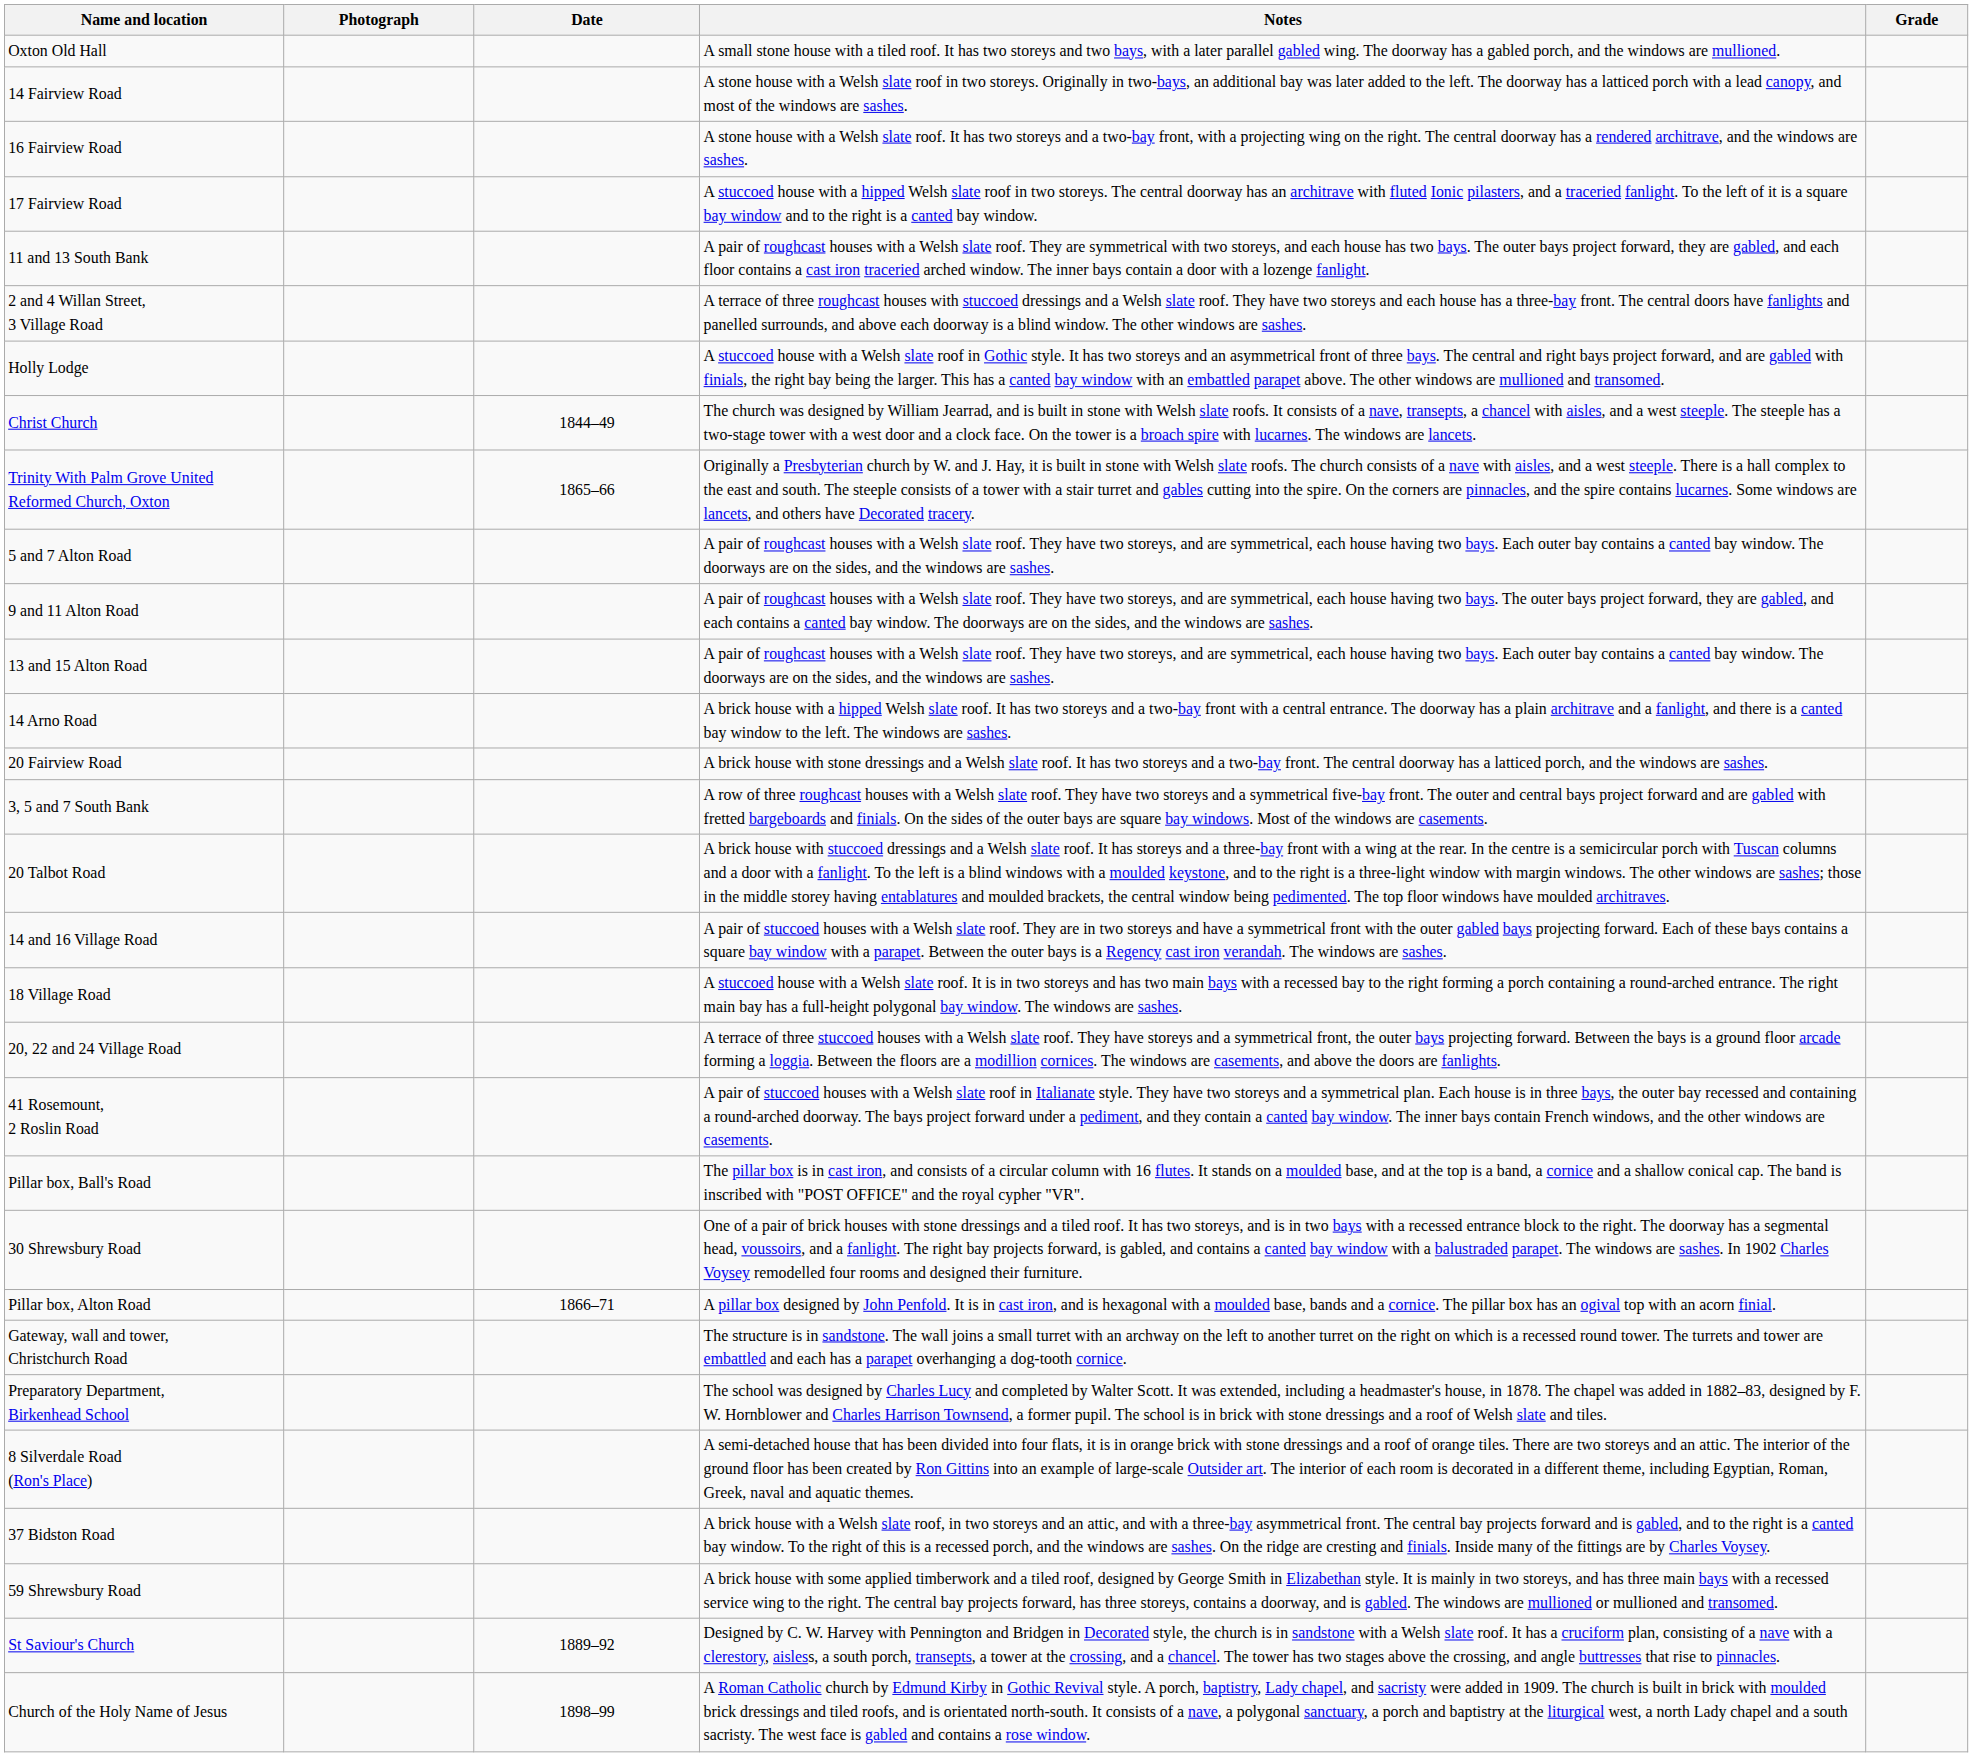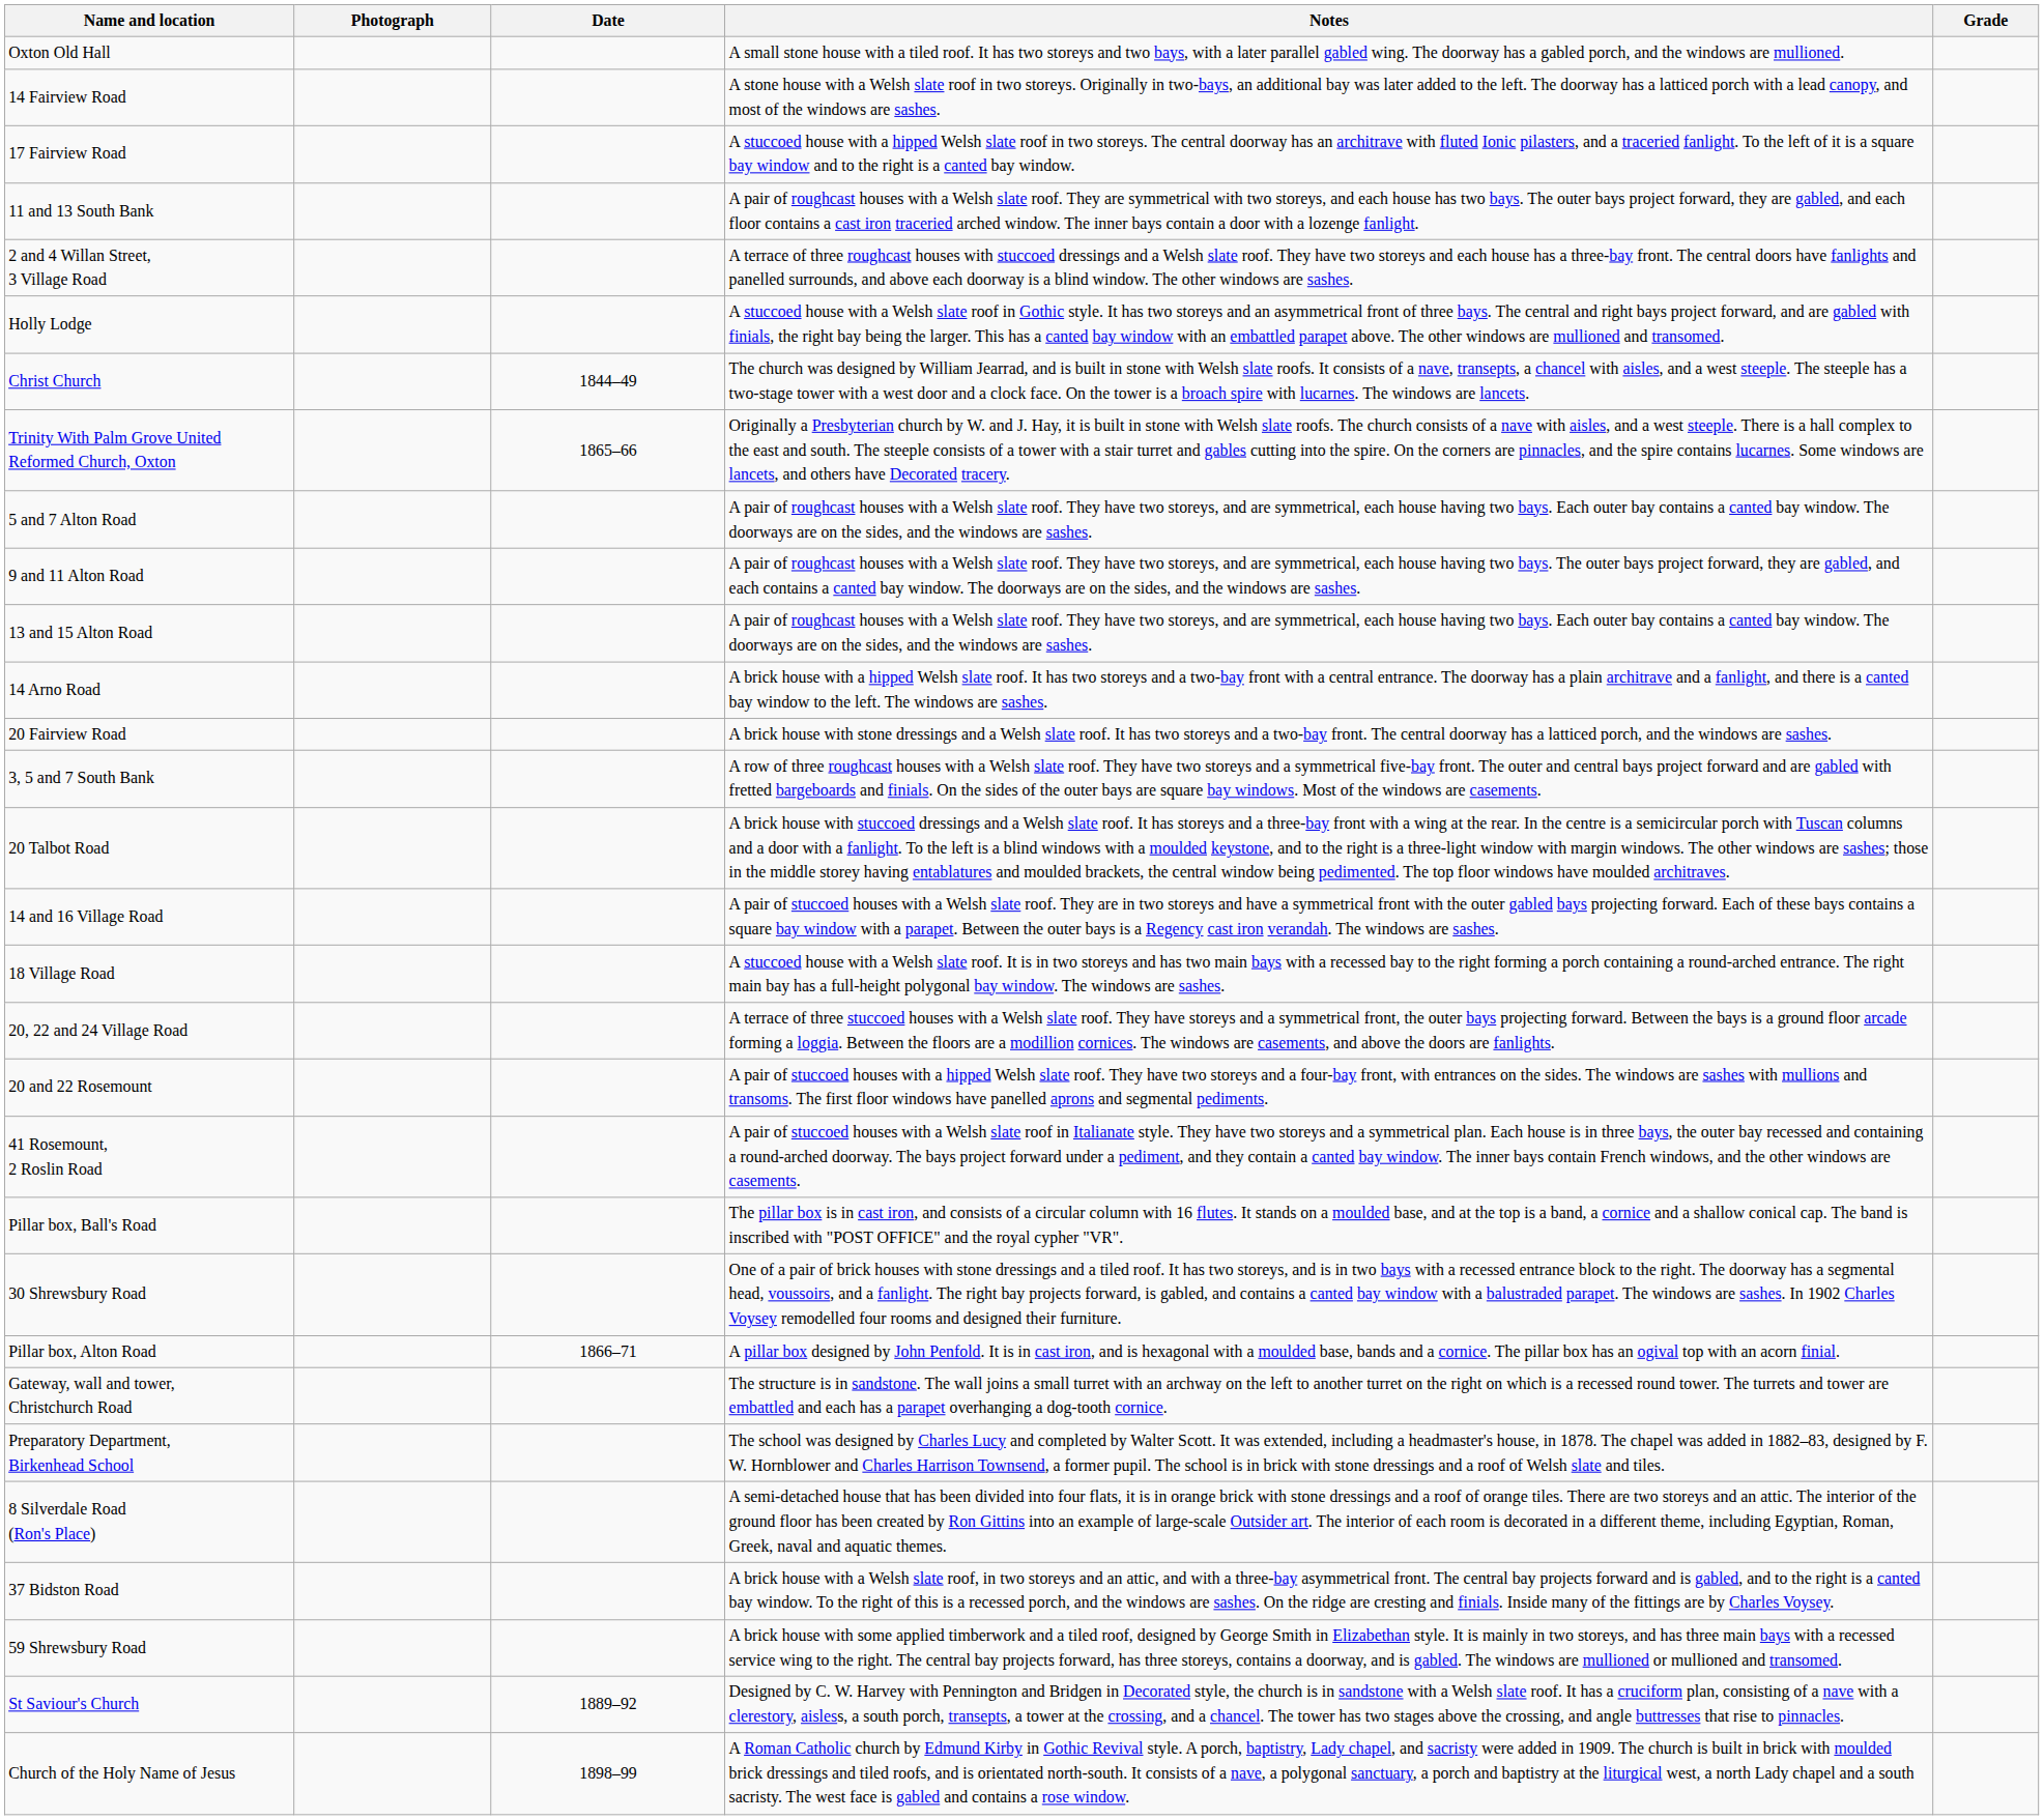- row: 16 Fairview Road | A stone house with a Welsh slate roof. It has two storeys and a two-bay front, with a projecting wing on the right. The central doorway has a rendered architrave, and the windows are sashes.
+ row: 20 and 22 Rosemount | A pair of stuccoed houses with a hipped Welsh slate roof. They have two storeys and a four-bay front, with entrances on the sides. The windows are sashes with mullions and transoms. The first floor windows have panelled aprons and segmental pediments.
